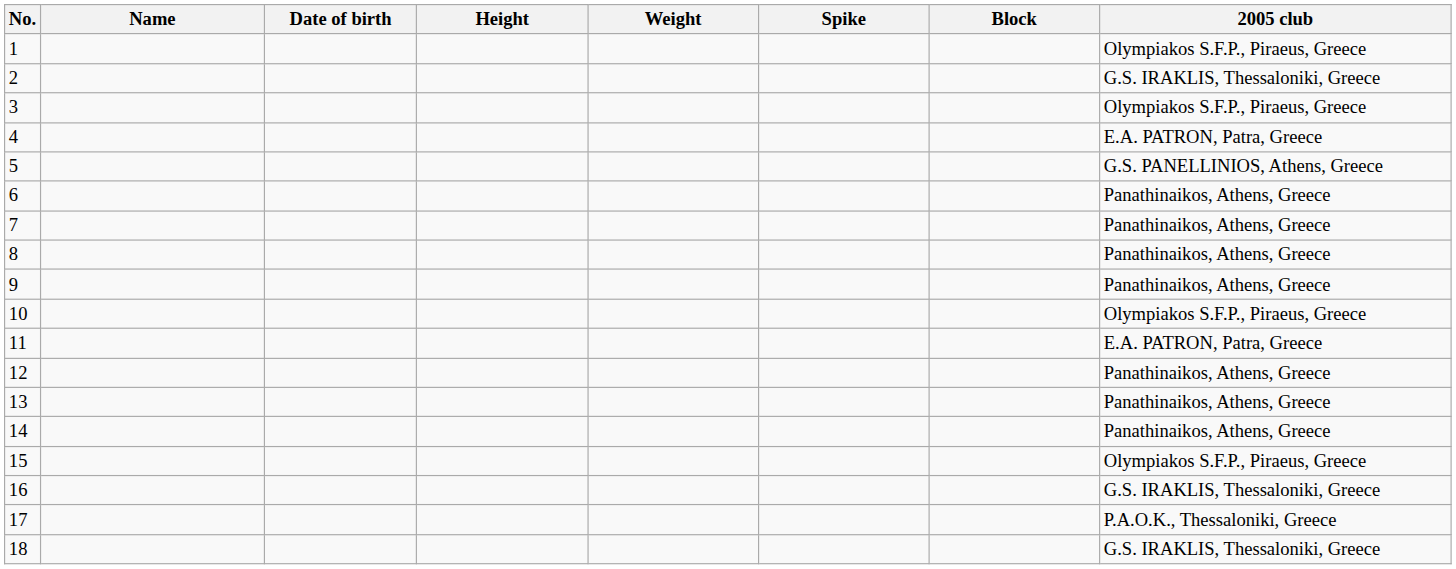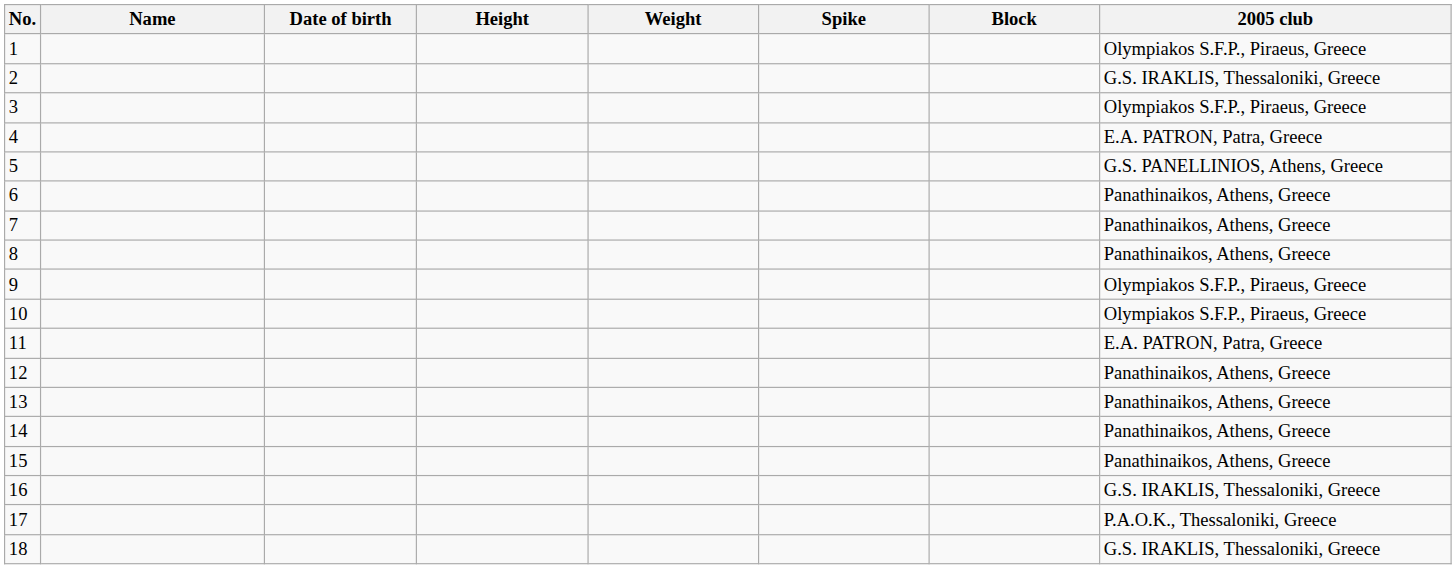9 | 2005 club: Panathinaikos, Athens, Greece -> Olympiakos S.F.P., Piraeus, Greece
15 | 2005 club: Olympiakos S.F.P., Piraeus, Greece -> Panathinaikos, Athens, Greece
